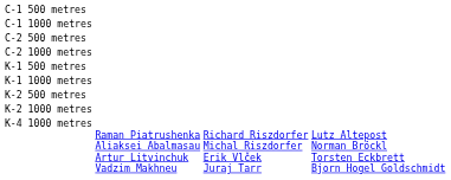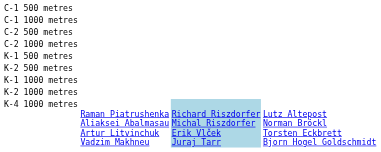rows swapped: K-1 1000 metres <-> K-2 500 metres
K-4 1000 metres | column 3: no background -> lightblue background
